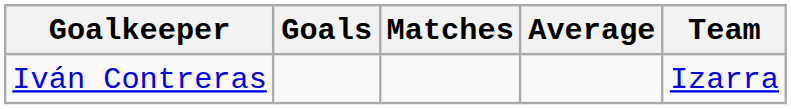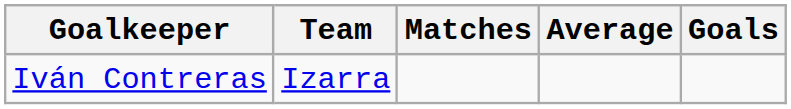columns swapped: Goals <-> Team
